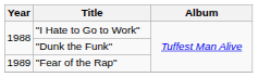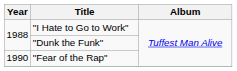"Fear of the Rap" | Year: 1989 -> 1990
